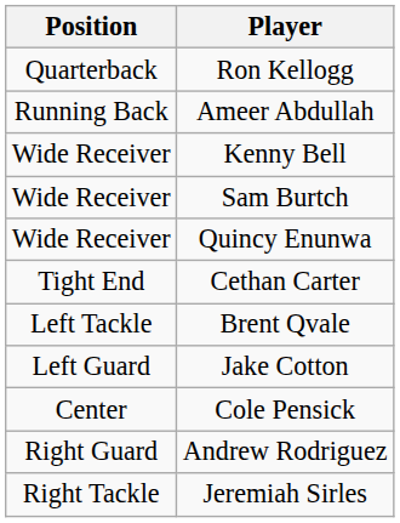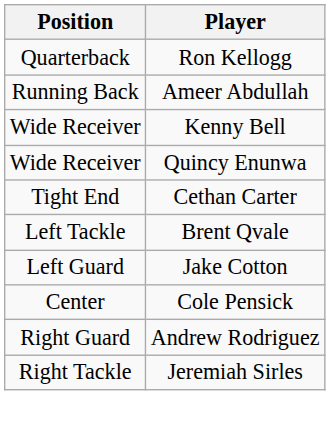- row: Wide Receiver | Sam Burtch
